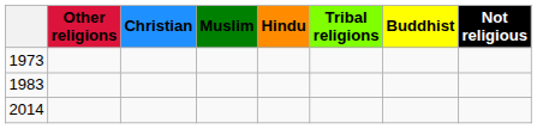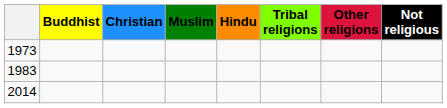columns swapped: Buddhist <-> Other religions
